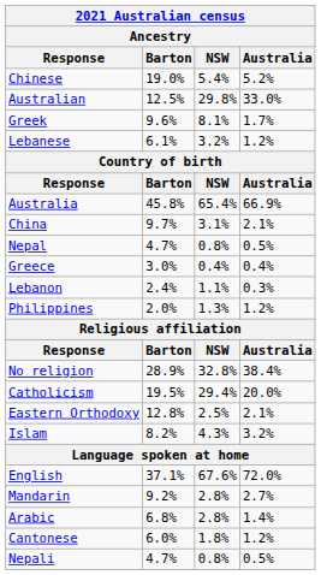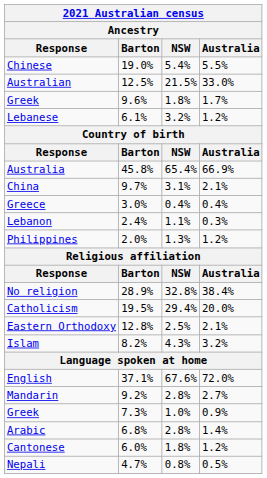Chinese | Australia: 5.2% -> 5.5%
Australian | NSW: 29.8% -> 21.5%
Greek / 9.6% | NSW: 8.1% -> 1.8%
- row: Nepal | 4.7% | 0.8% | 0.5%
+ row: Greek | 7.3% | 1.0% | 0.9%
